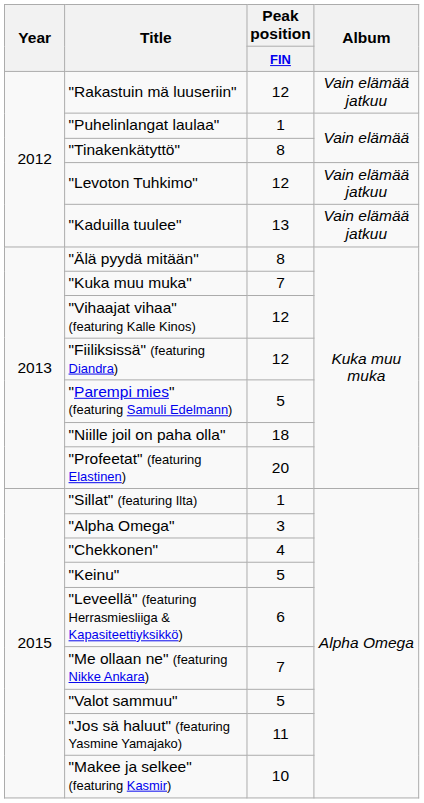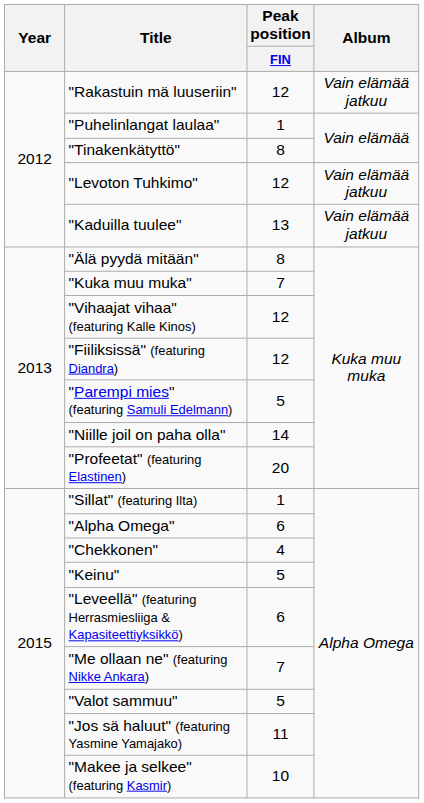"Niille joil on paha olla" | Peak position / FIN: 18 -> 14
"Alpha Omega" | Peak position / FIN: 3 -> 6
